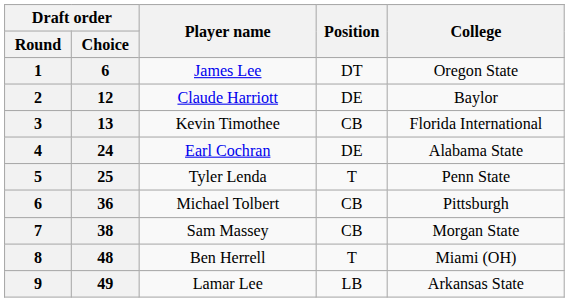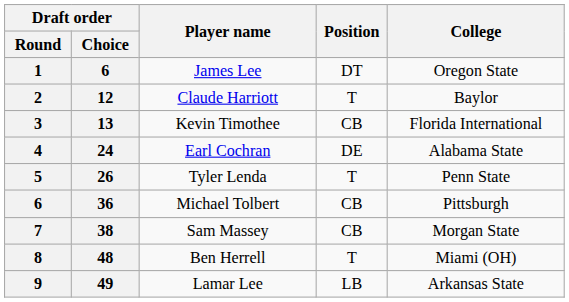Claude Harriott | Position: DE -> T
Tyler Lenda | Draft order / Choice: 25 -> 26
